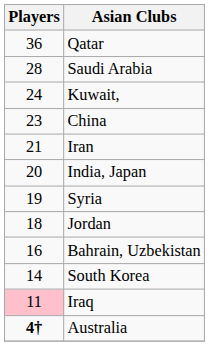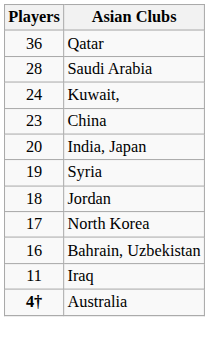- row: 21 | Iran
+ row: 17 | North Korea
- row: 14 | South Korea
Iraq | Players: pink background -> no background
